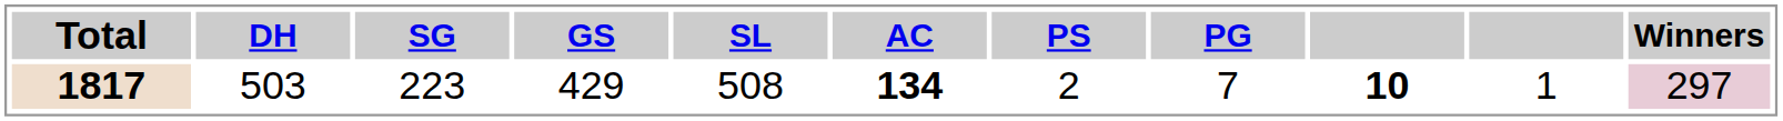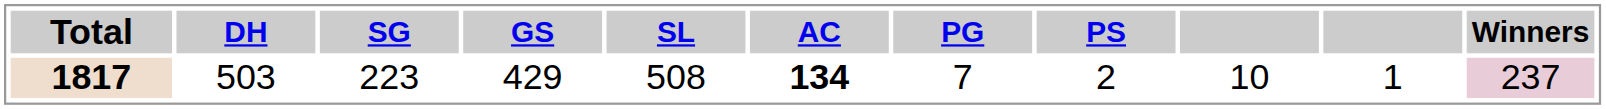columns swapped: PS <-> PG
1817 | column 9: bold -> normal
1817 | Winners: 297 -> 237
